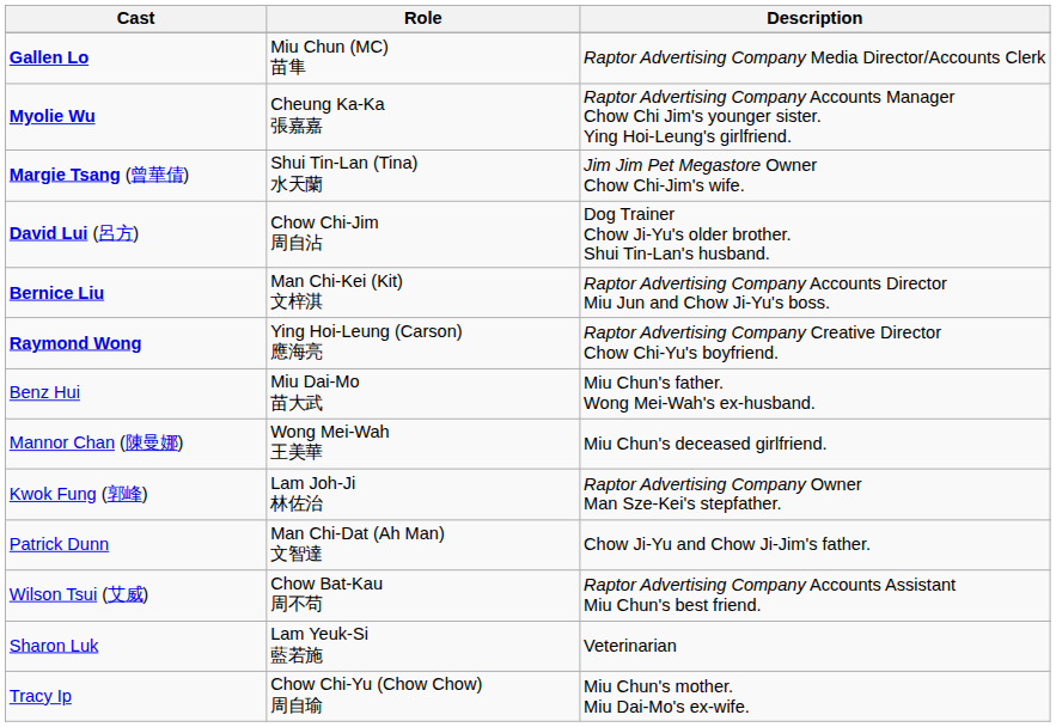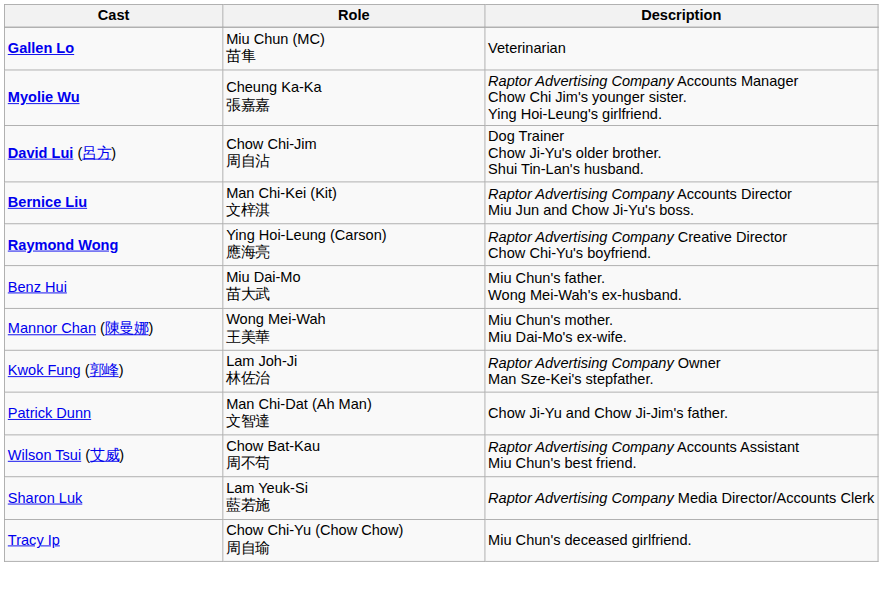Gallen Lo | Description: Raptor Advertising Company Media Director/Accounts Clerk -> Veterinarian
- row: Margie Tsang (曾華倩) | Shui Tin-Lan (Tina) 水天蘭 | Jim Jim Pet Megastore Owner Chow Chi-Jim's wife.
Mannor Chan (陳曼娜) | Description: Miu Chun's deceased girlfriend. -> Miu Chun's mother. Miu Dai-Mo's ex-wife.
Sharon Luk | Description: Veterinarian -> Raptor Advertising Company Media Director/Accounts Clerk
Tracy Ip | Description: Miu Chun's mother. Miu Dai-Mo's ex-wife. -> Miu Chun's deceased girlfriend.
